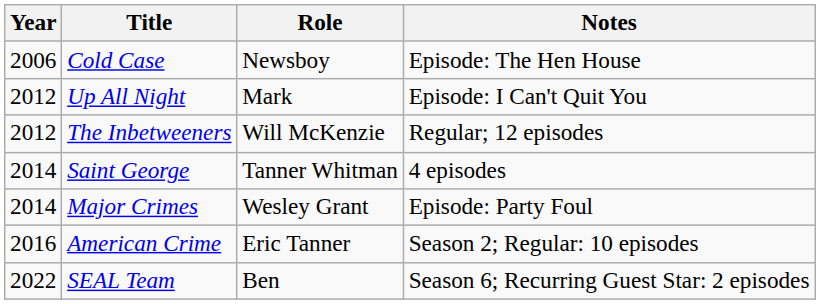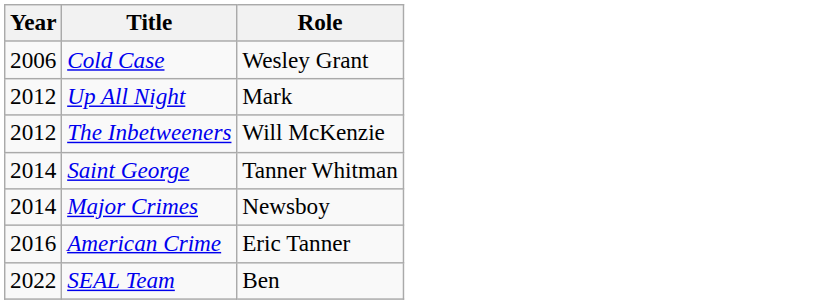- column: Notes | Episode: The Hen House | Episode: I Can't Quit You | Regular; 12 episodes | 4 episodes | Episode: Party Foul | Season 2; Regular: 10 episodes | Season 6; Recurring Guest Star: 2 episodes
Cold Case | Role: Newsboy -> Wesley Grant
Major Crimes | Role: Wesley Grant -> Newsboy
